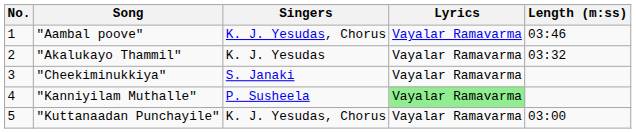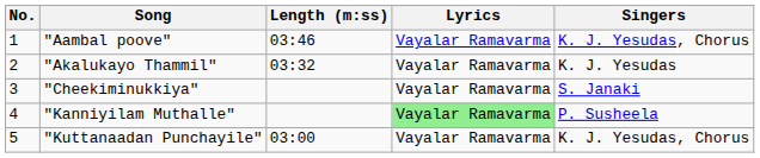columns swapped: Singers <-> Length (m:ss)
